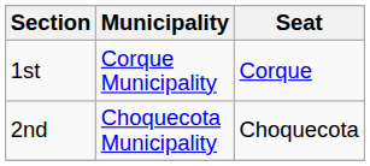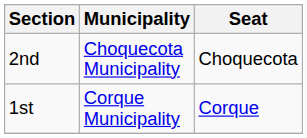rows swapped: 1st <-> 2nd
